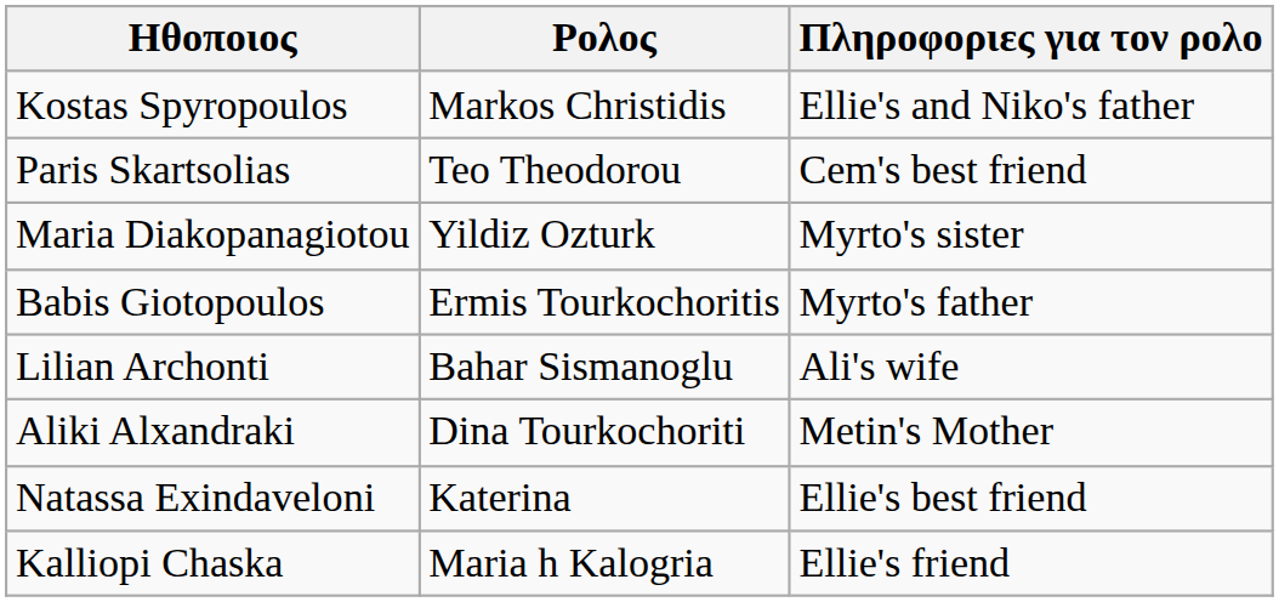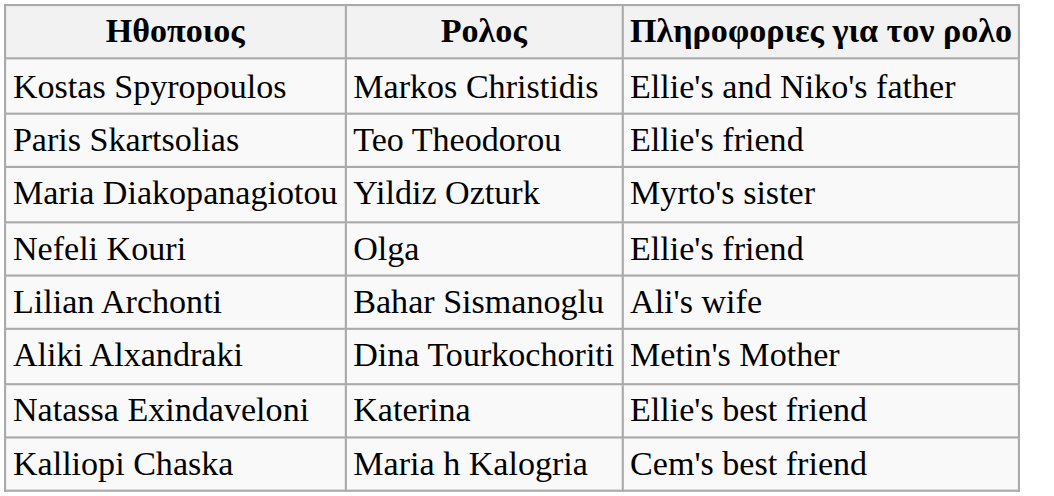Paris Skartsolias | Πληροφοριες για τον ρολο: Cem's best friend -> Ellie's friend
- row: Babis Giotopoulos | Ermis Tourkochoritis | Myrto's father
+ row: Nefeli Kouri | Olga | Ellie's friend
Kalliopi Chaska | Πληροφοριες για τον ρολο: Ellie's friend -> Cem's best friend
